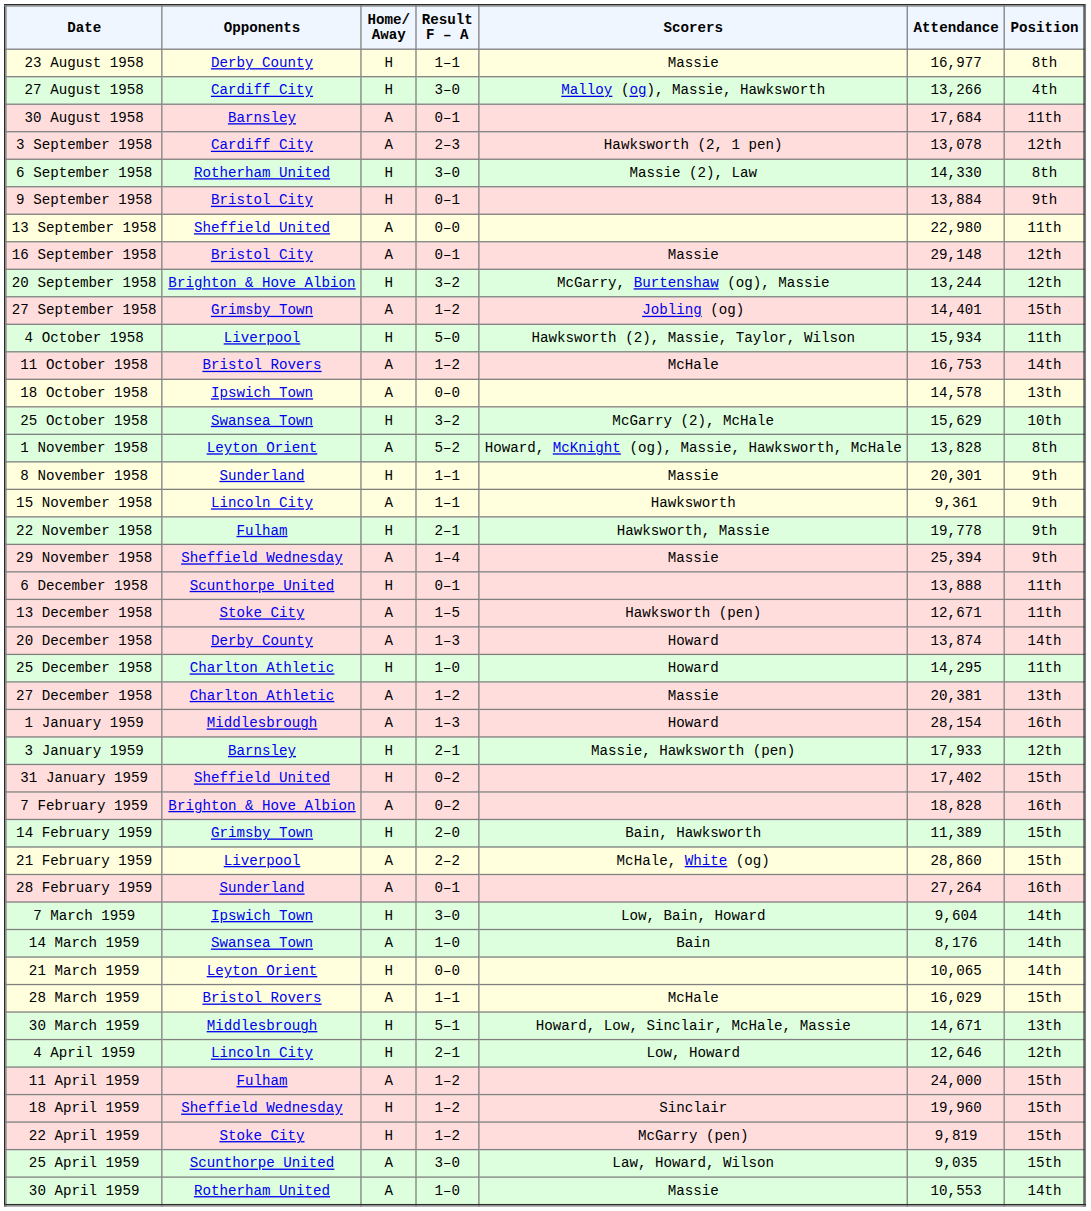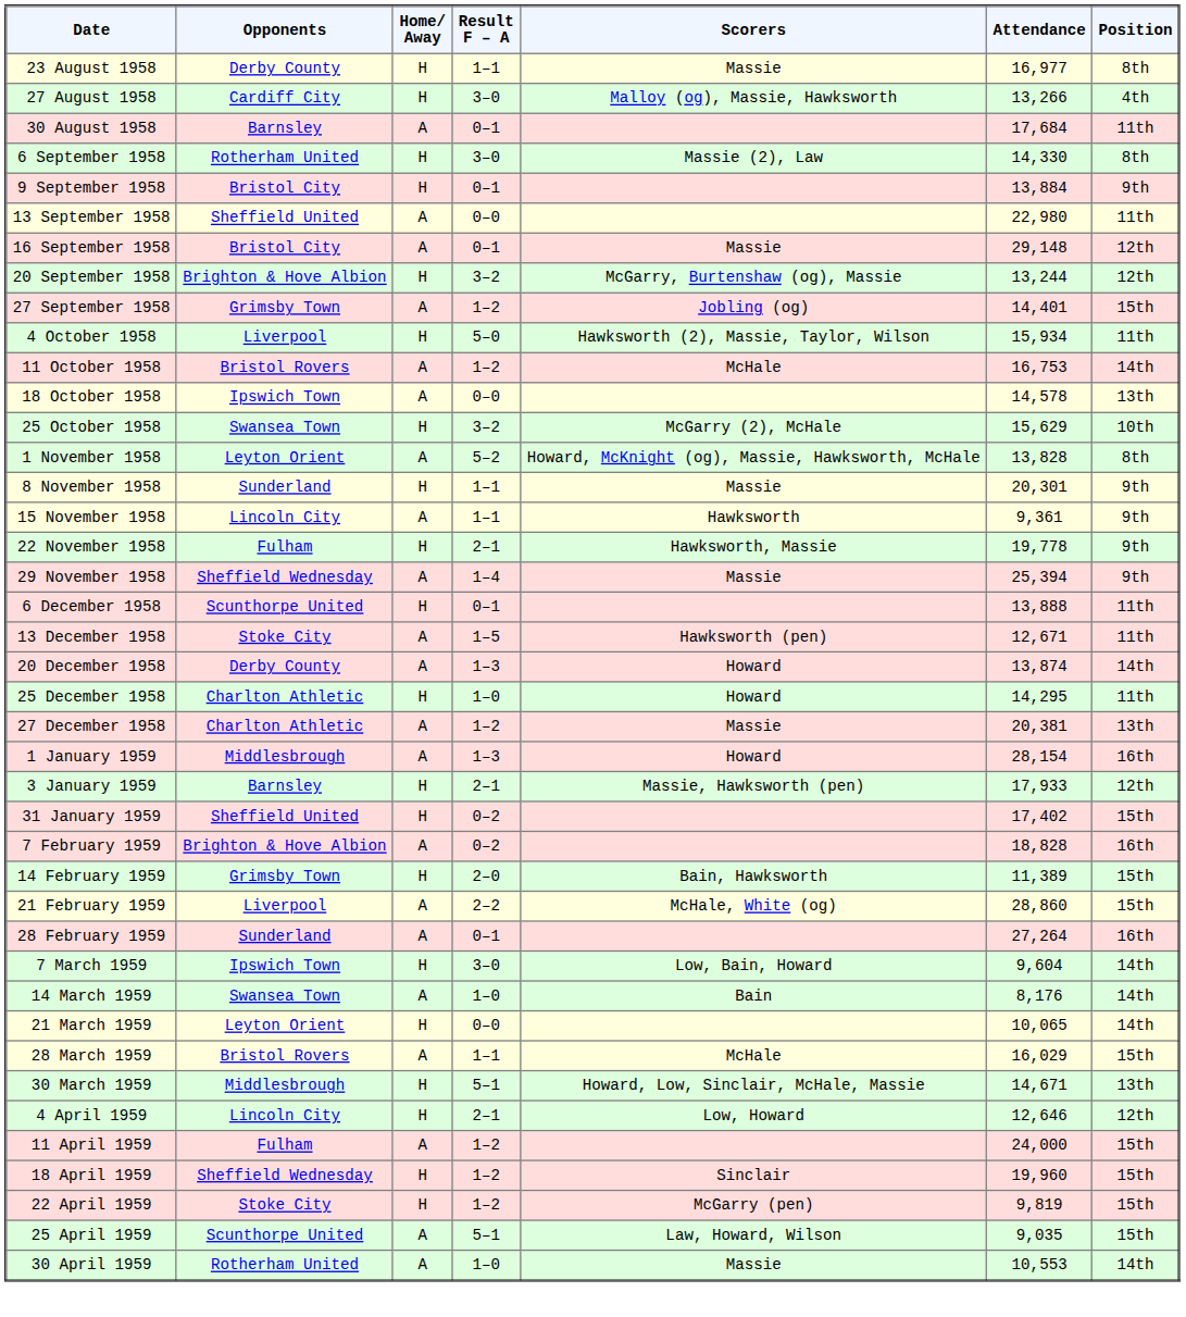- row: 3 September 1958 | Cardiff City | A | 2–3 | Hawksworth (2, 1 pen) | 13,078 | 12th
25 April 1959 | Result F – A: 3–0 -> 5–1
